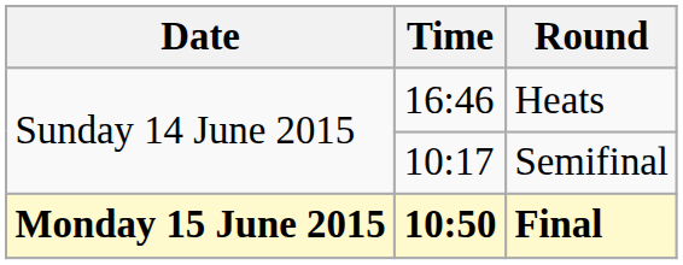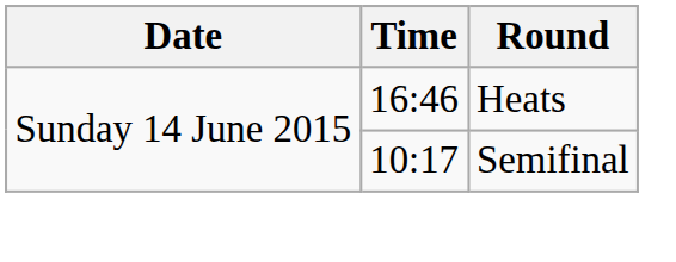- row: Monday 15 June 2015 | 10:50 | Final
